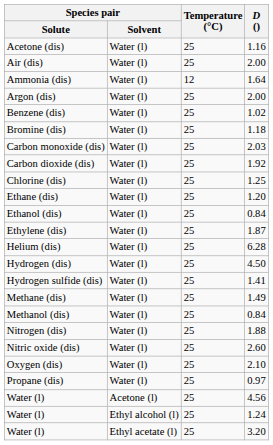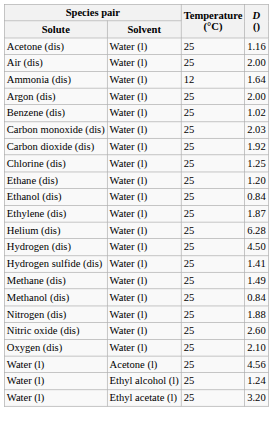- row: Bromine (dis) | Water (l) | 25 | 1.18
- row: Propane (dis) | Water (l) | 25 | 0.97
